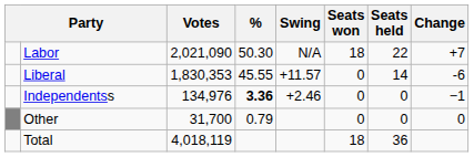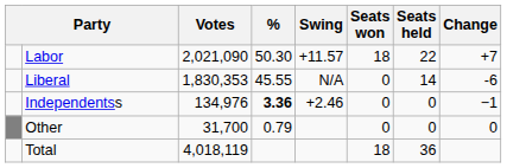Labor | Swing: N/A -> +11.57
Liberal | Swing: +11.57 -> N/A
